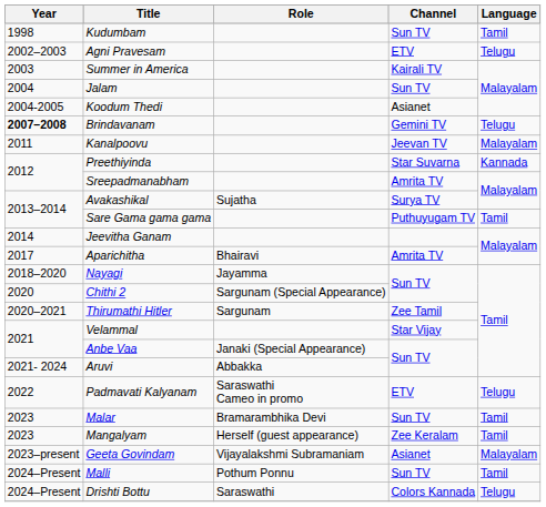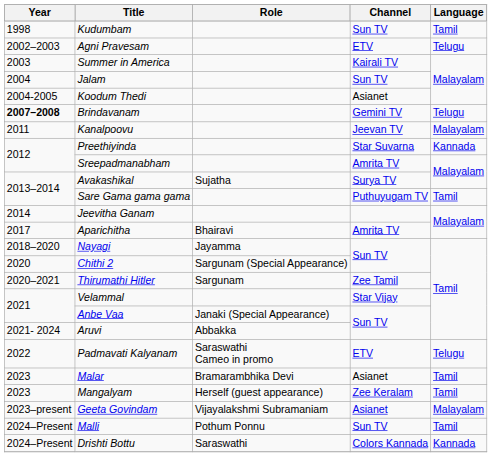Malar | Channel: Sun TV -> Asianet
Drishti Bottu | Language: Telugu -> Kannada
